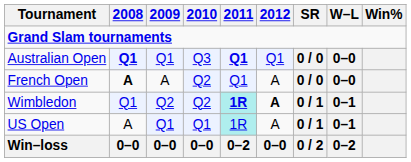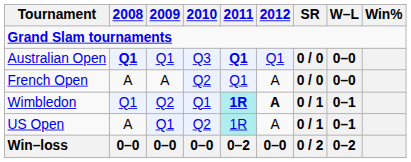French Open | 2008: bold -> normal
Wimbledon | 2010: Q2 -> Q1
US Open | 2010: Q1 -> Q2
